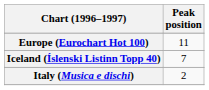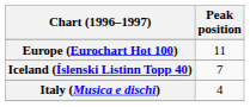Italy (Musica e dischi) | Peak position: 2 -> 4
